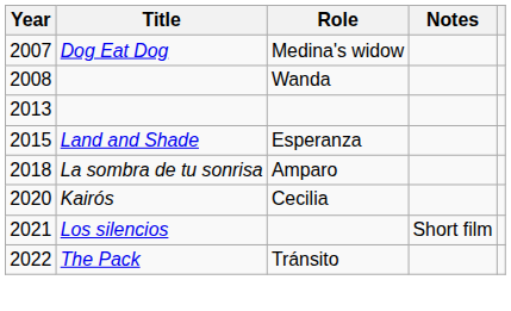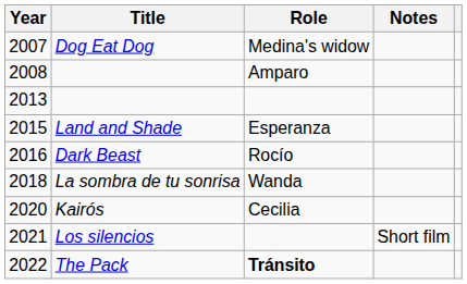2008 | Role: Wanda -> Amparo
+ row: 2016 | Dark Beast | Rocío
2018 | Role: Amparo -> Wanda
2022 | Role: normal -> bold
